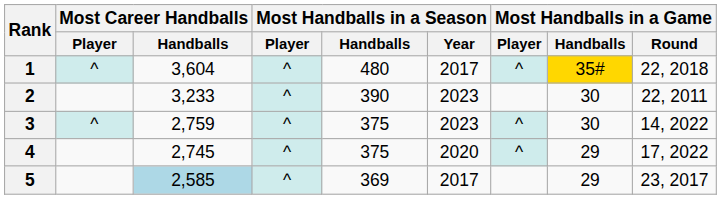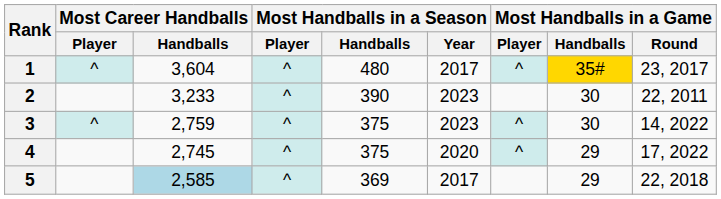1 | Most Handballs in a Game / Round: 22, 2018 -> 23, 2017
5 | Most Handballs in a Game / Round: 23, 2017 -> 22, 2018
